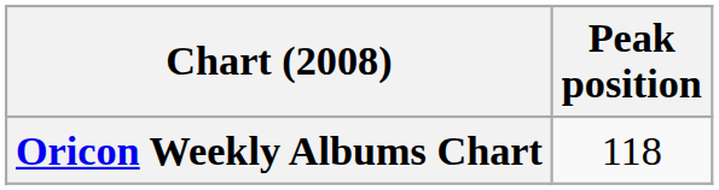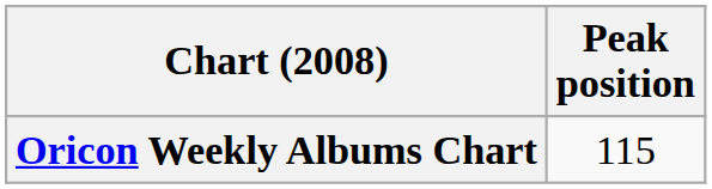Oricon Weekly Albums Chart | Peak position: 118 -> 115
